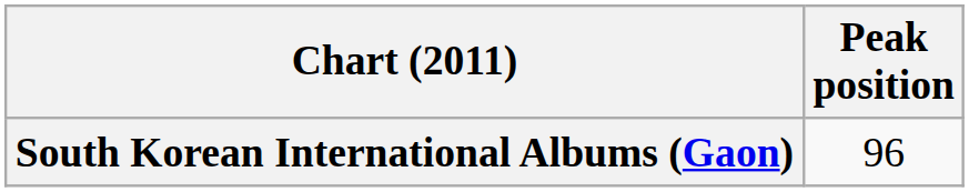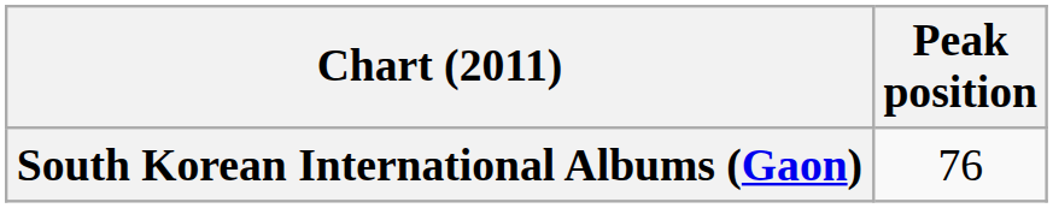South Korean International Albums (Gaon) | Peak position: 96 -> 76
